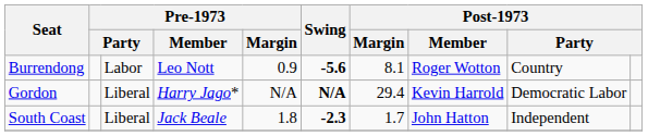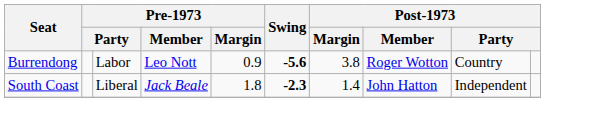Burrendong | Post-1973 / Margin: 8.1 -> 3.8
- row: Gordon | Liberal | Harry Jago* | N/A | N/A | 29.4 | Kevin Harrold | Democratic Labor
South Coast | Post-1973 / Margin: 1.7 -> 1.4
